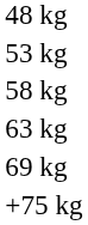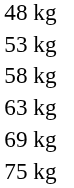+ row: 75 kg
- row: +75 kg
